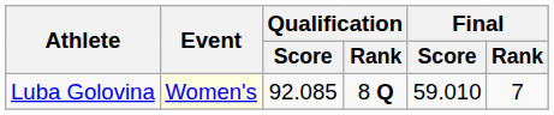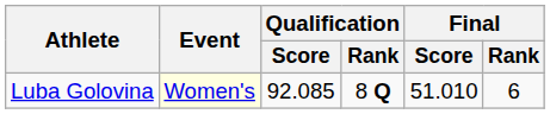Luba Golovina | Final / Score: 59.010 -> 51.010
Luba Golovina | Final / Rank: 7 -> 6
